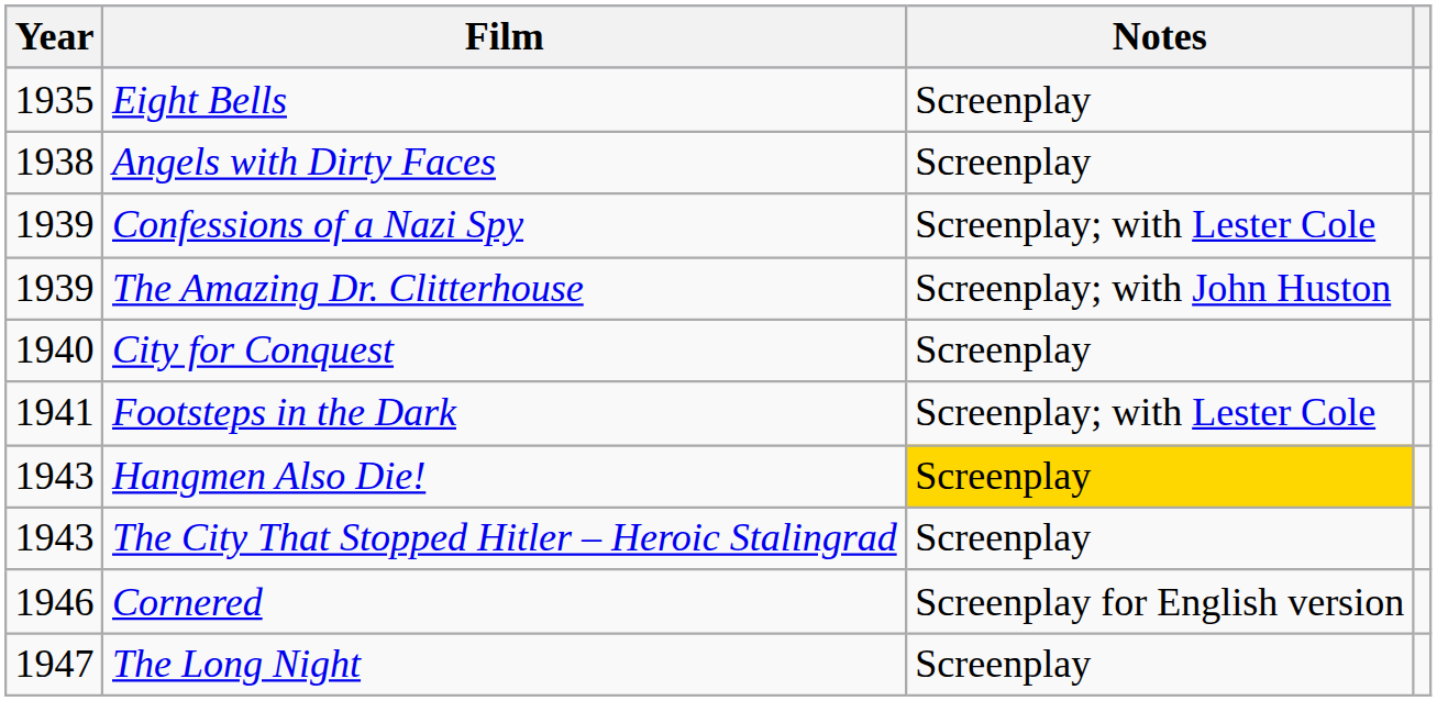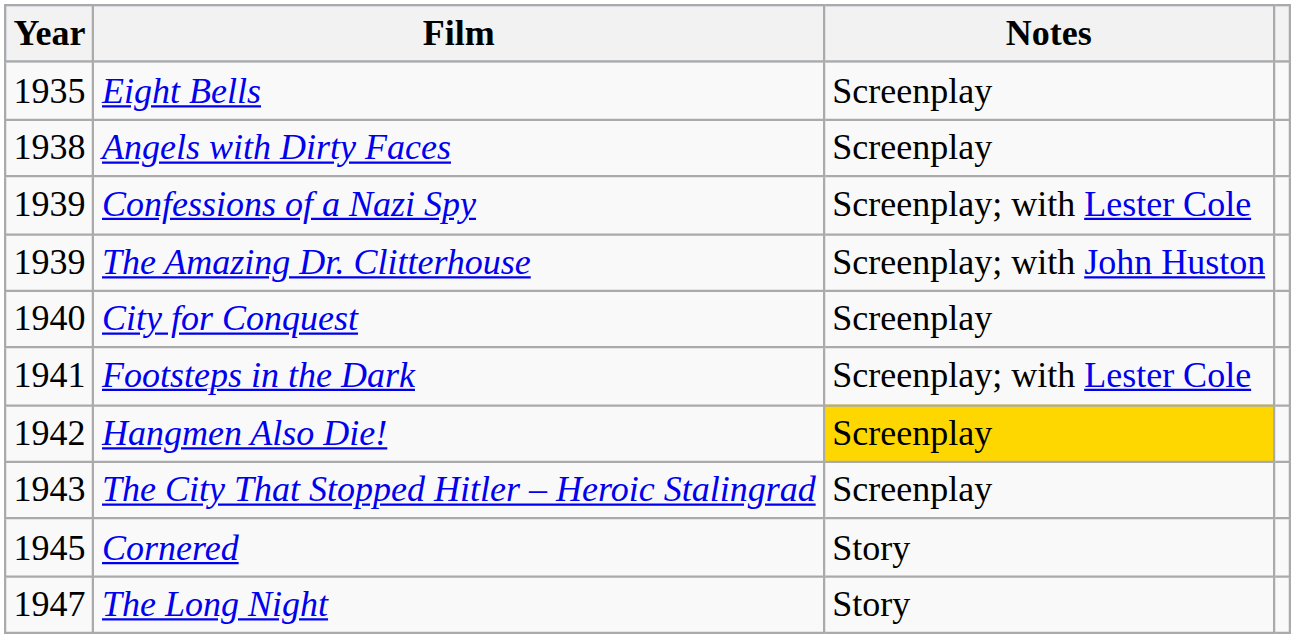Hangmen Also Die! | Year: 1943 -> 1942
Cornered | Year: 1946 -> 1945
Cornered | Notes: Screenplay for English version -> Story
The Long Night | Notes: Screenplay -> Story
